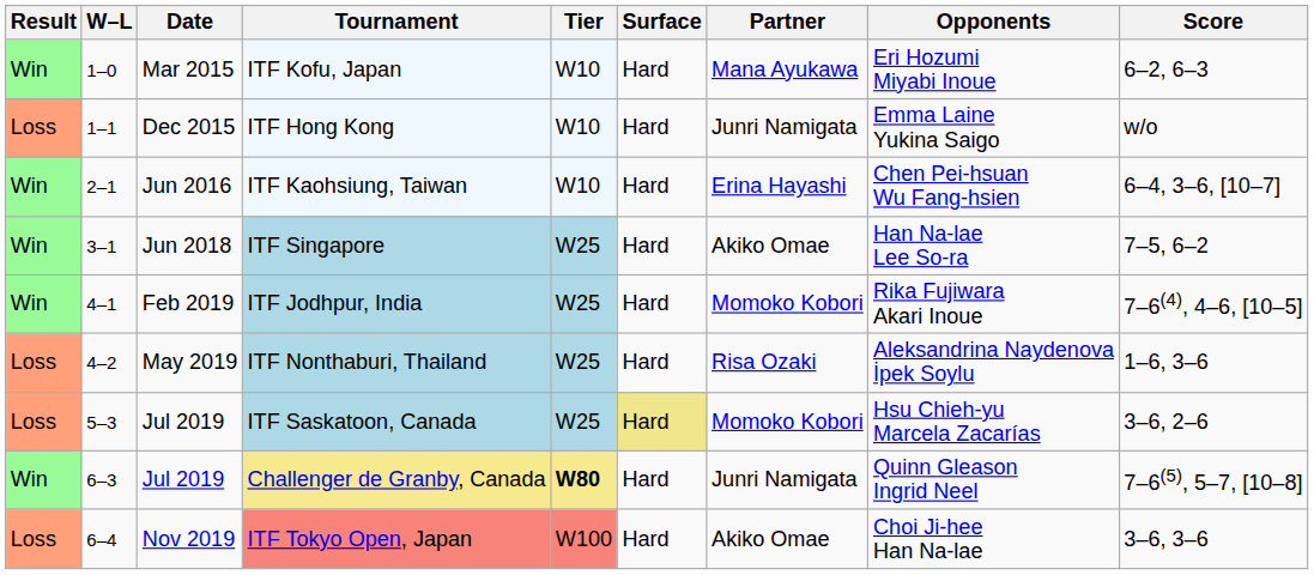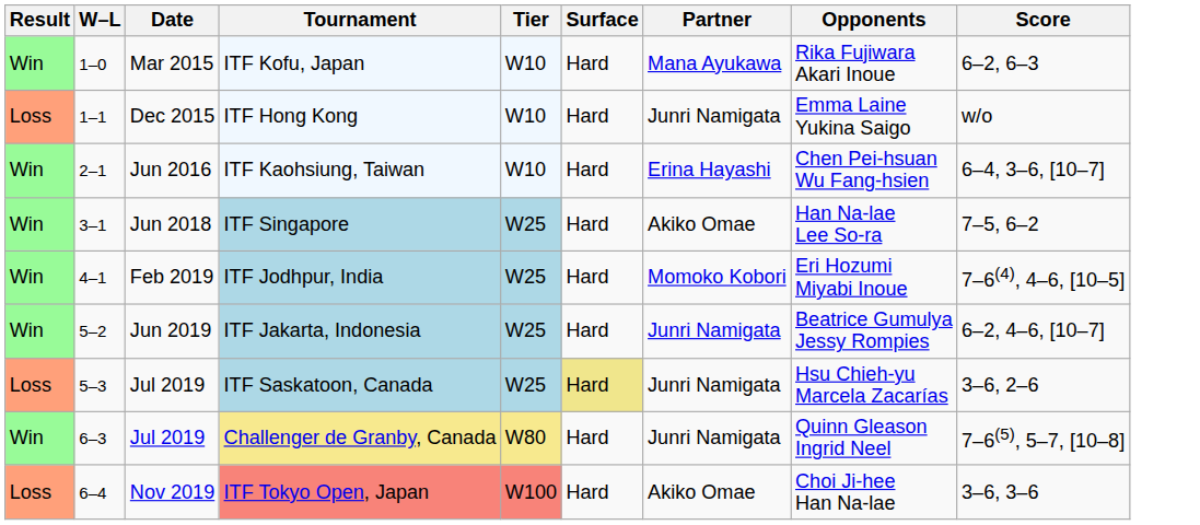ITF Kofu, Japan | Opponents: Eri Hozumi Miyabi Inoue -> Rika Fujiwara Akari Inoue
ITF Jodhpur, India | Opponents: Rika Fujiwara Akari Inoue -> Eri Hozumi Miyabi Inoue
- row: Loss | 4–2 | May 2019 | ITF Nonthaburi, Thailand | W25 | Hard | Risa Ozaki | Aleksandrina Naydenova İpek Soylu | 1–6, 3–6
+ row: Win | 5–2 | Jun 2019 | ITF Jakarta, Indonesia | W25 | Hard | Junri Namigata | Beatrice Gumulya Jessy Rompies | 6–2, 4–6, [10–7]
ITF Saskatoon, Canada | Partner: Momoko Kobori -> Junri Namigata
Challenger de Granby, Canada | Tier: bold -> normal
